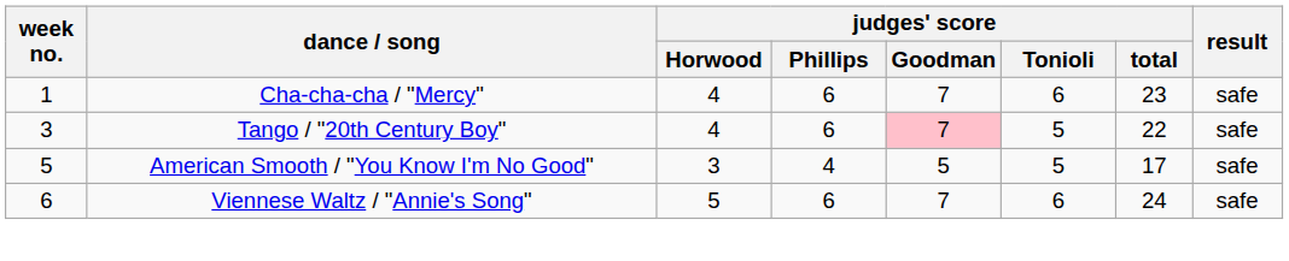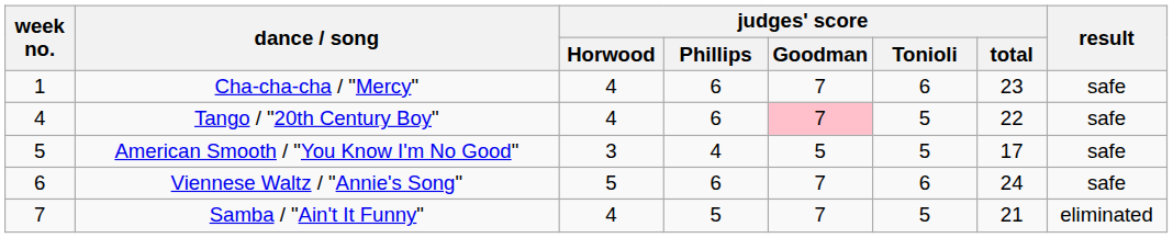Tango / "20th Century Boy" | week no.: 3 -> 4
+ row: 7 | Samba / "Ain't It Funny" | 4 | 5 | 7 | 5 | 21 | eliminated
